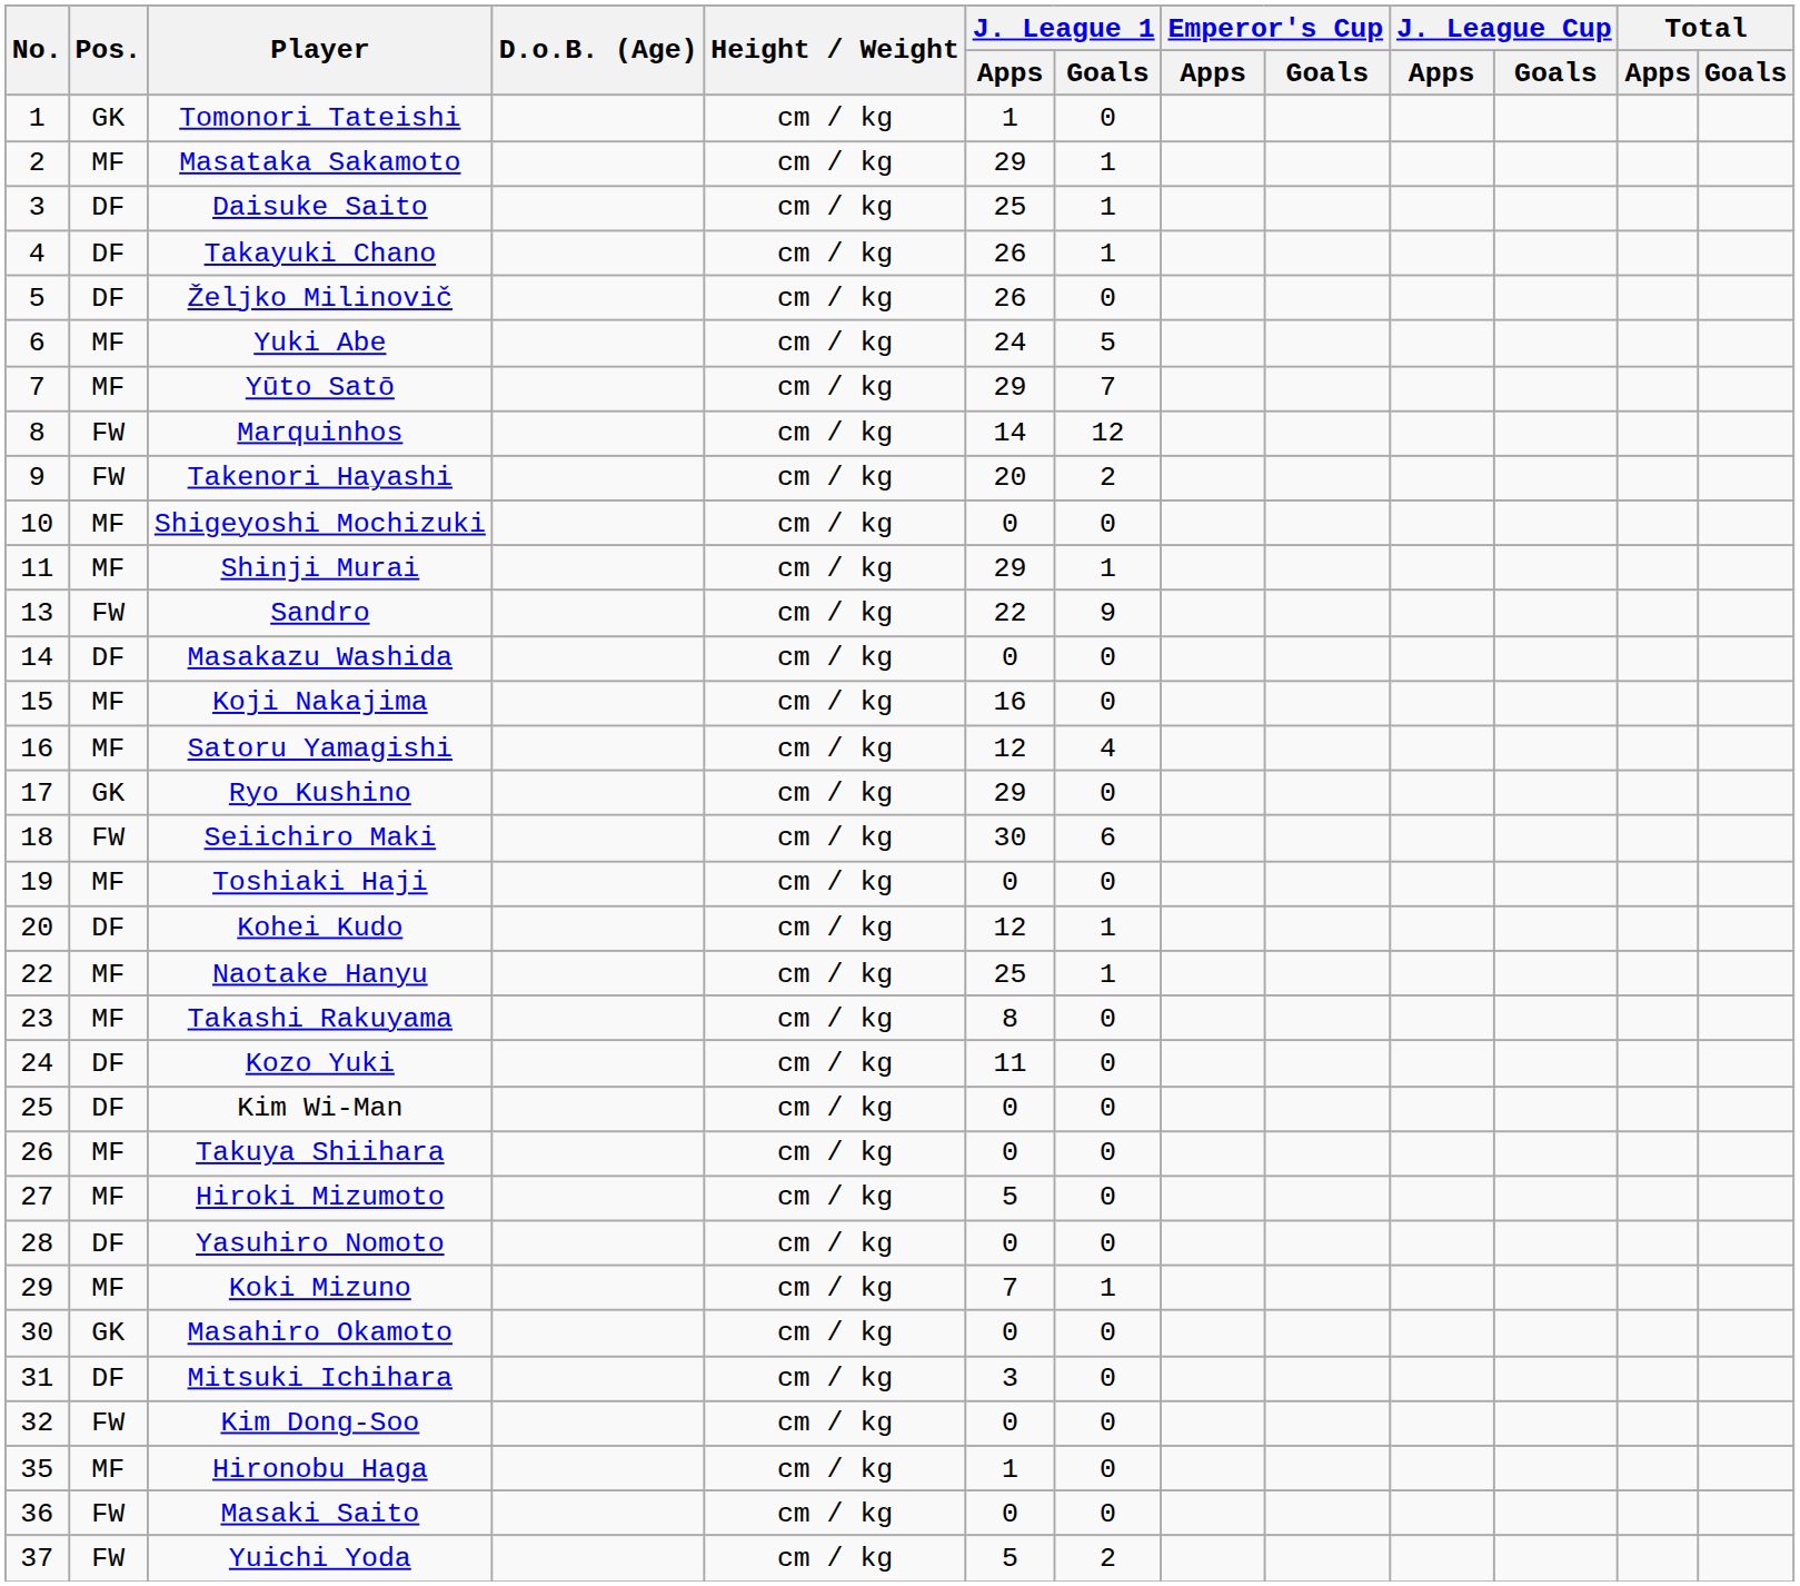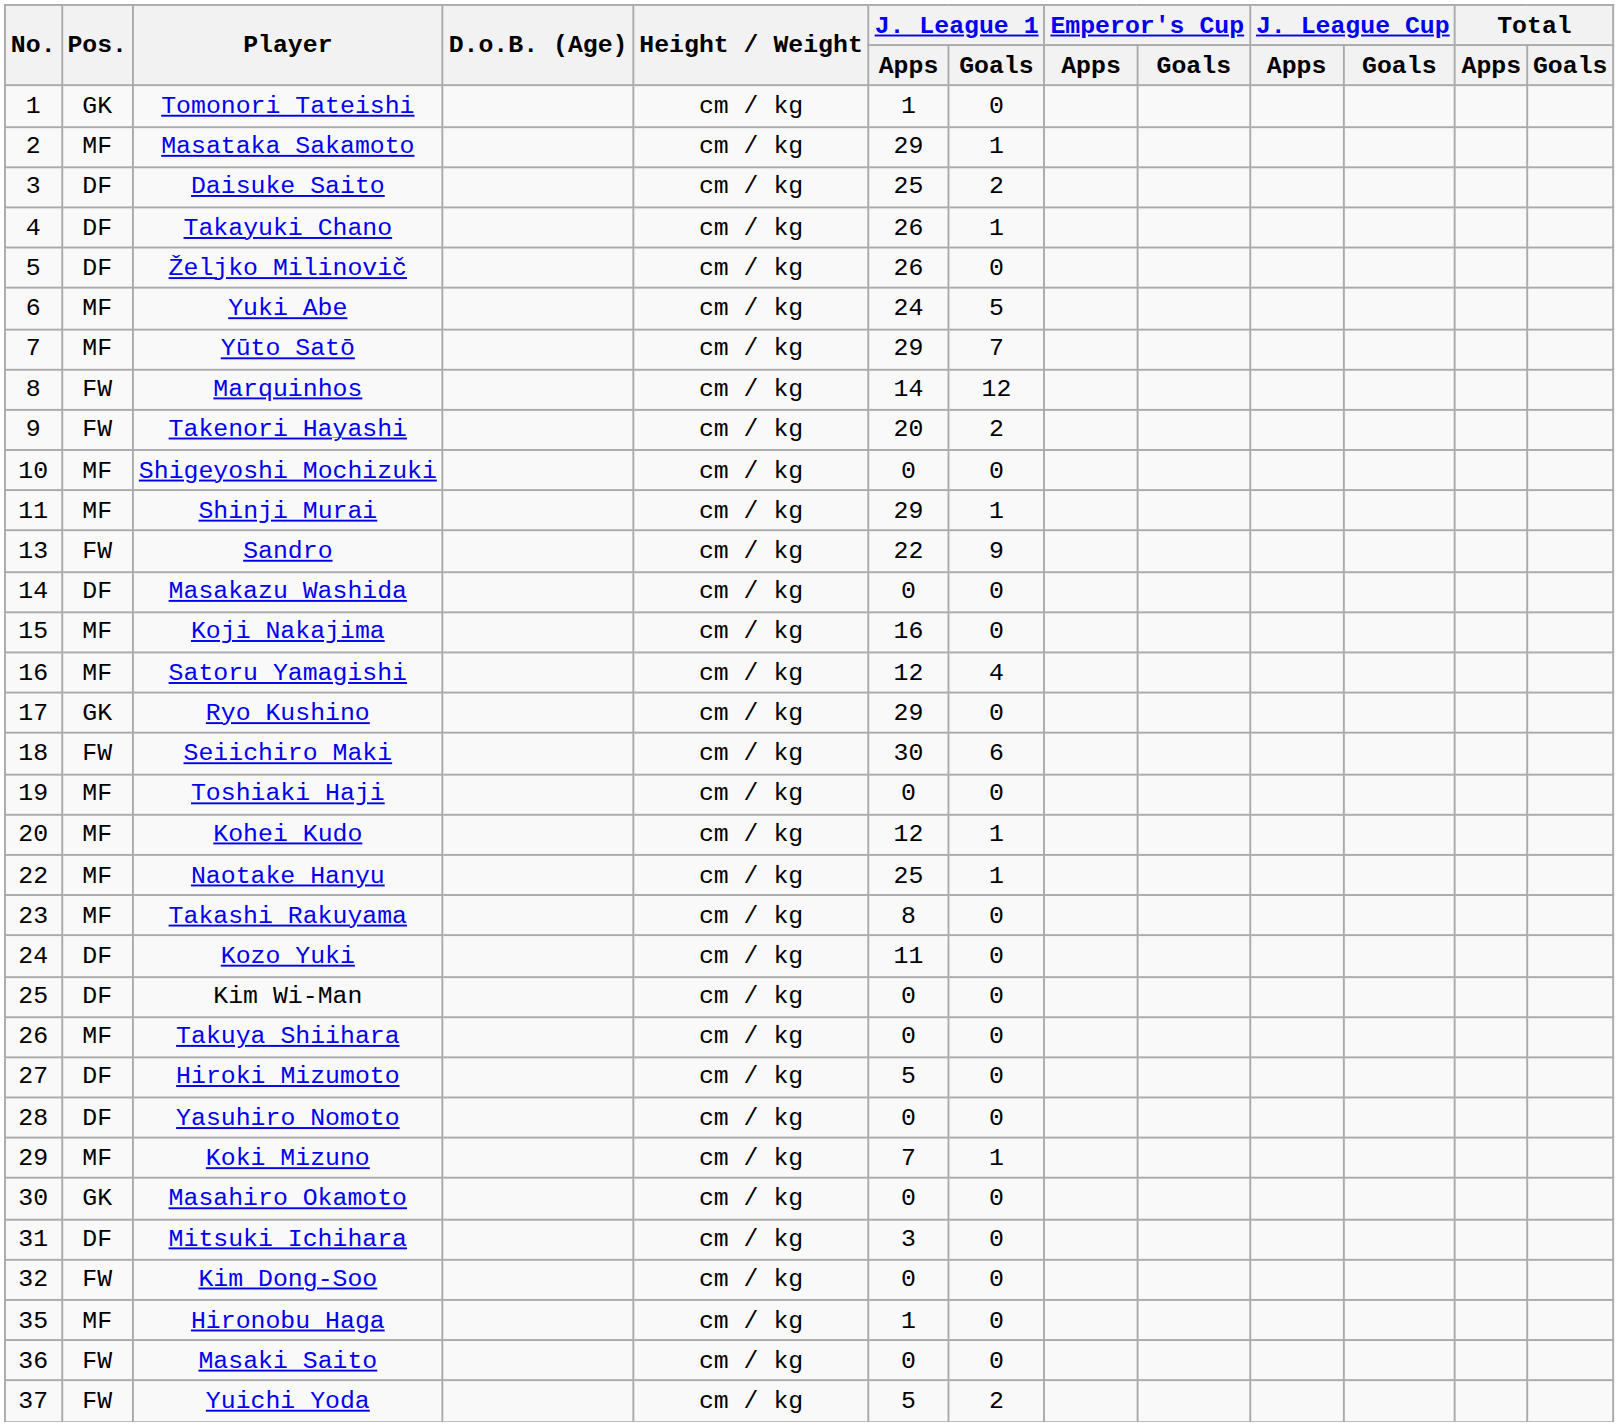Daisuke Saito | J. League 1 / Goals: 1 -> 2
Kohei Kudo | Pos.: DF -> MF
Hiroki Mizumoto | Pos.: MF -> DF
